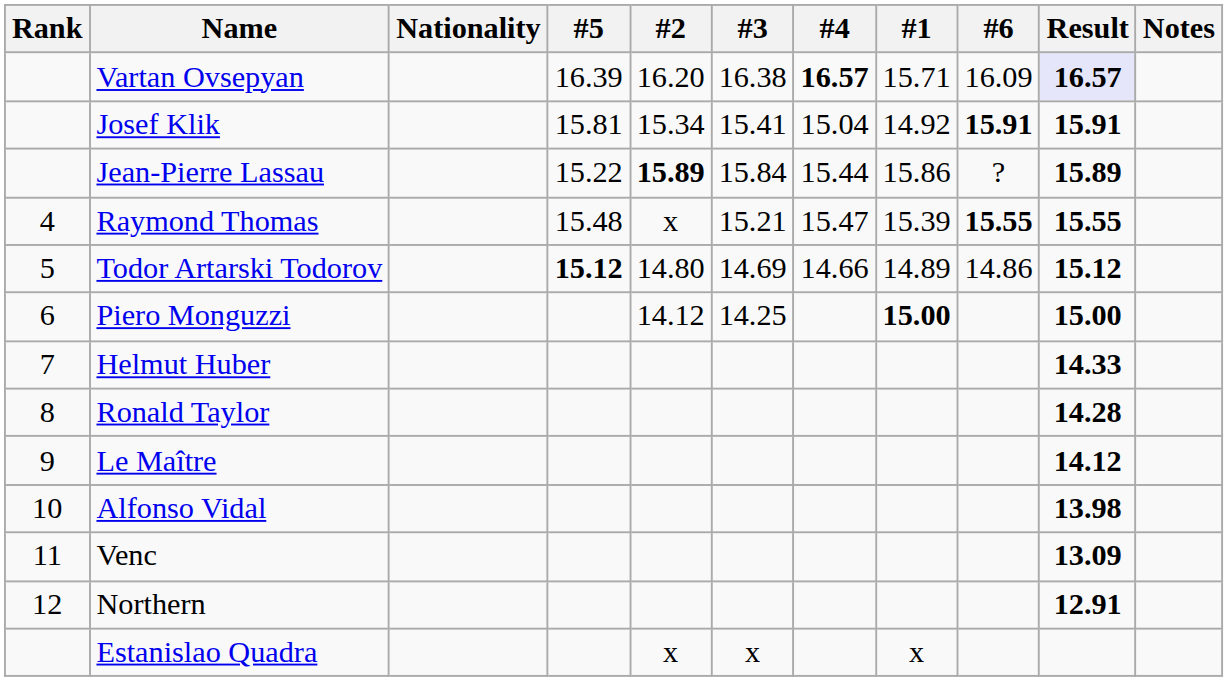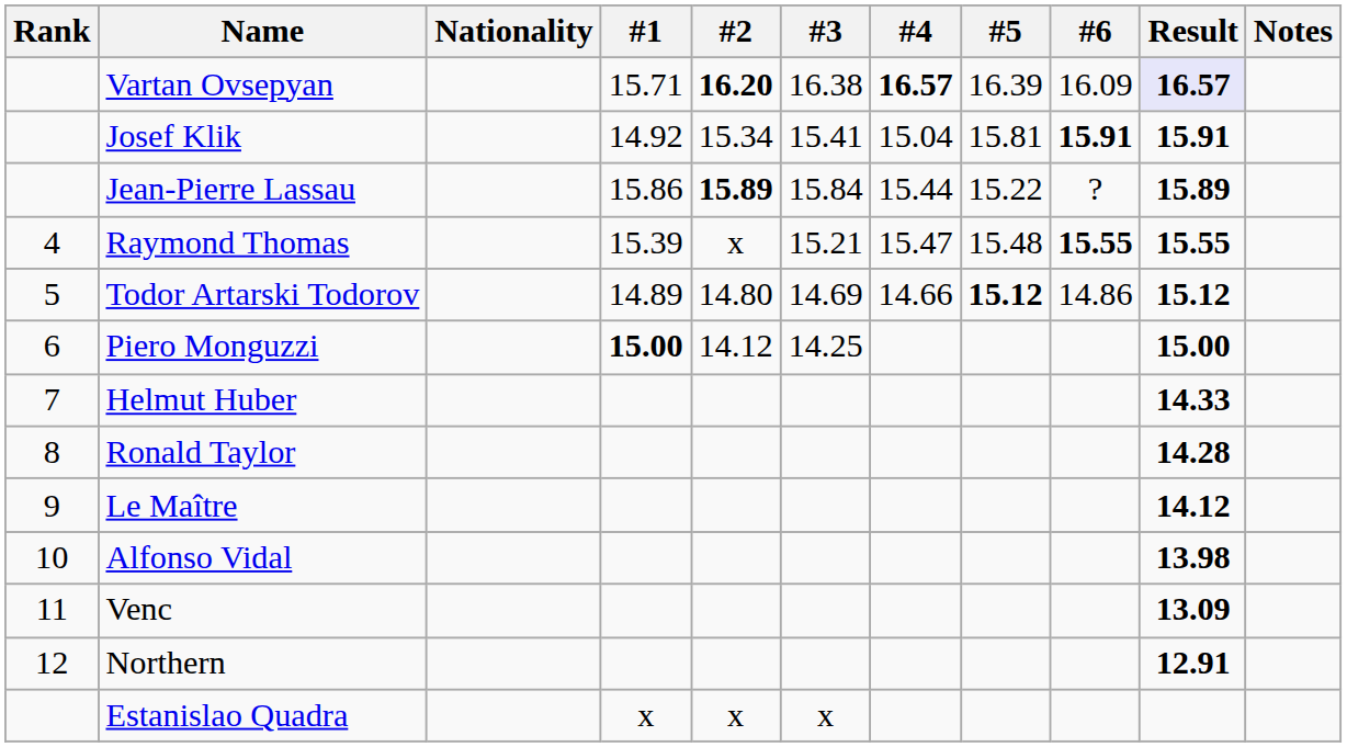columns swapped: #1 <-> #5
Vartan Ovsepyan | #2: normal -> bold
